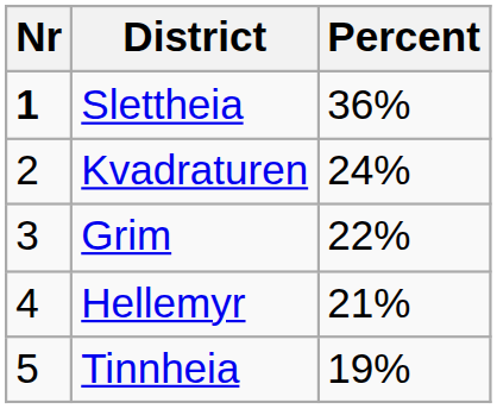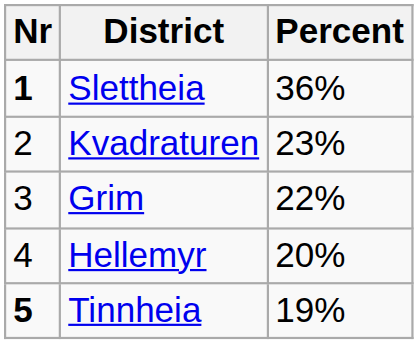Kvadraturen | Percent: 24% -> 23%
Hellemyr | Percent: 21% -> 20%
Tinnheia | Nr: normal -> bold
